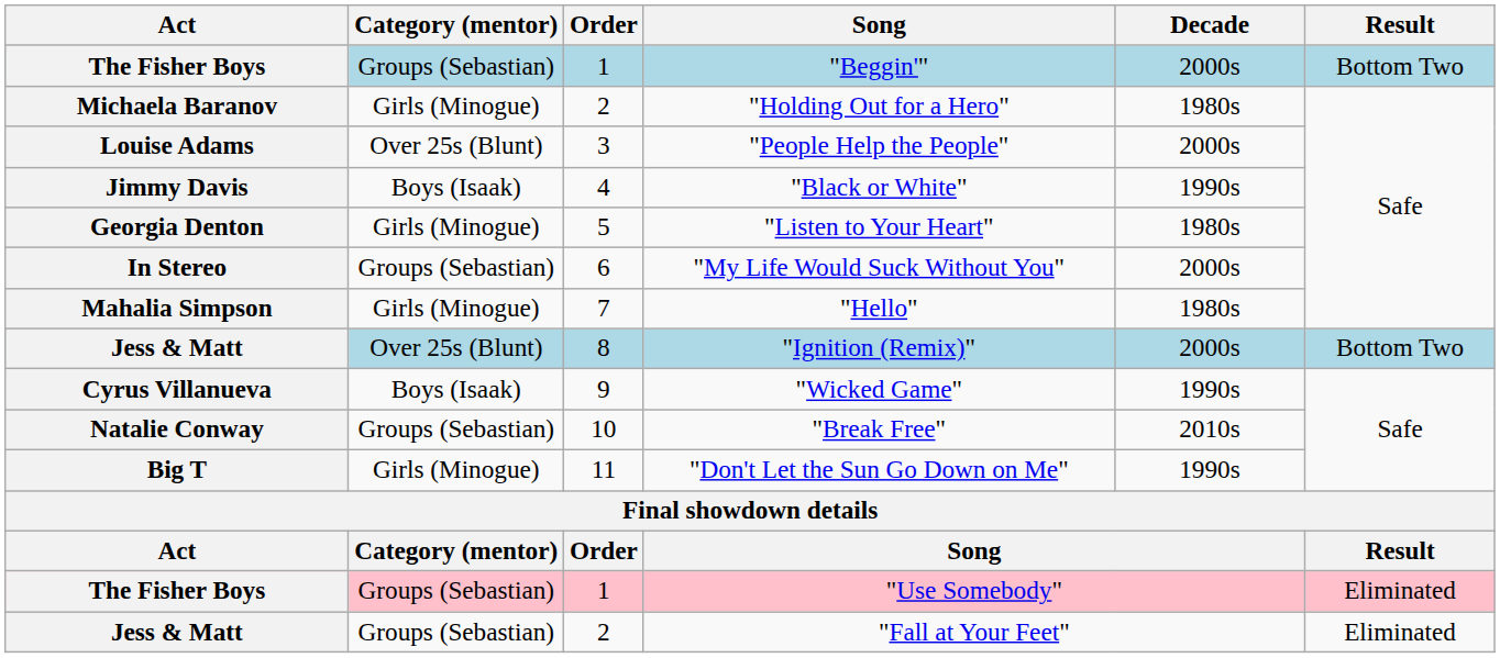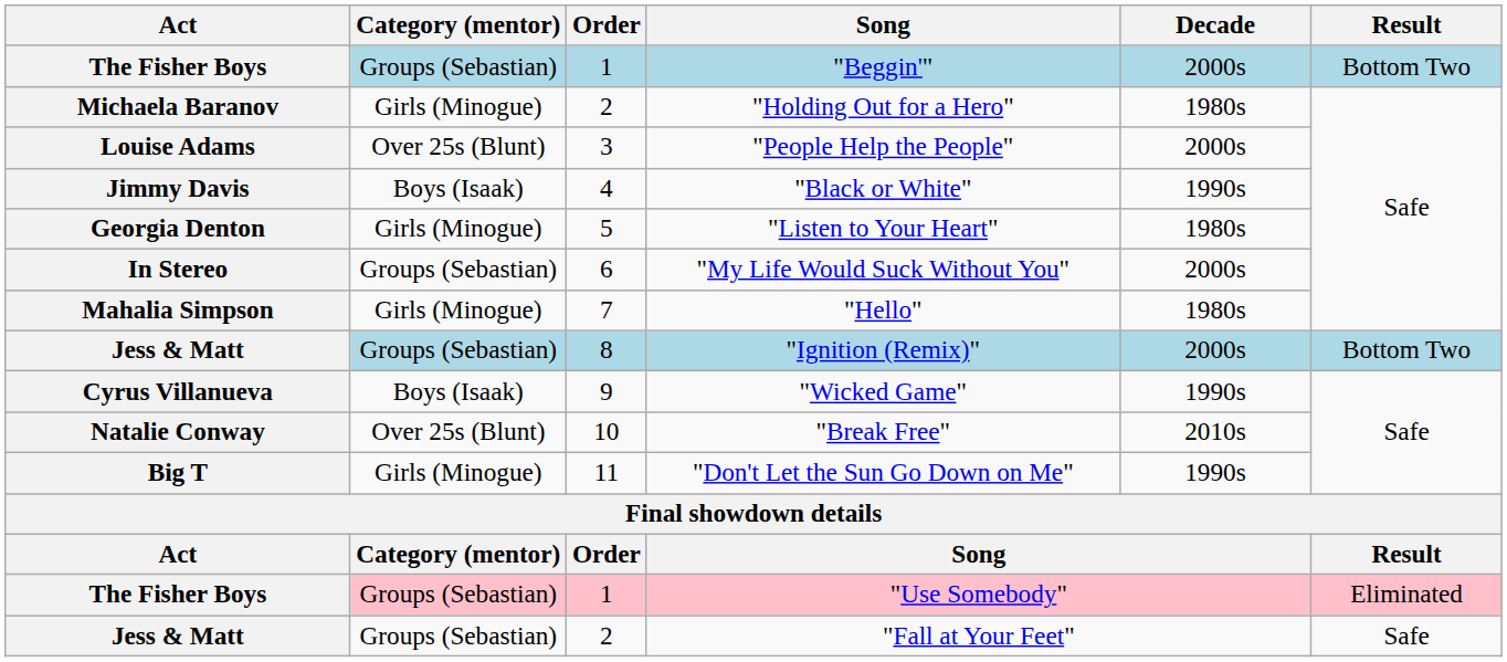"Ignition (Remix)" | Category (mentor): Over 25s (Blunt) -> Groups (Sebastian)
"Break Free" | Category (mentor): Groups (Sebastian) -> Over 25s (Blunt)
"Fall at Your Feet" | Result: Eliminated -> Safe
